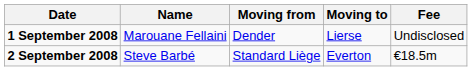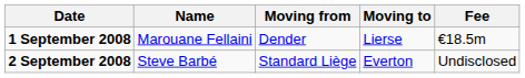1 September 2008 | Fee: Undisclosed -> €18.5m
2 September 2008 | Fee: €18.5m -> Undisclosed
